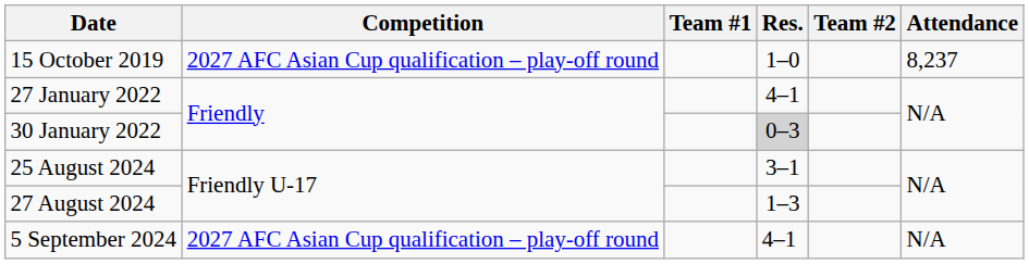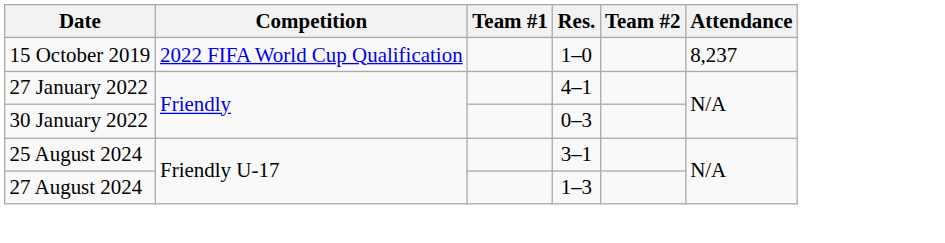15 October 2019 | Competition: 2027 AFC Asian Cup qualification – play-off round -> 2022 FIFA World Cup Qualification
30 January 2022 | Res.: lightgrey background -> no background
- row: 5 September 2024 | 2027 AFC Asian Cup qualification – play-off round | 4–1 | N/A
